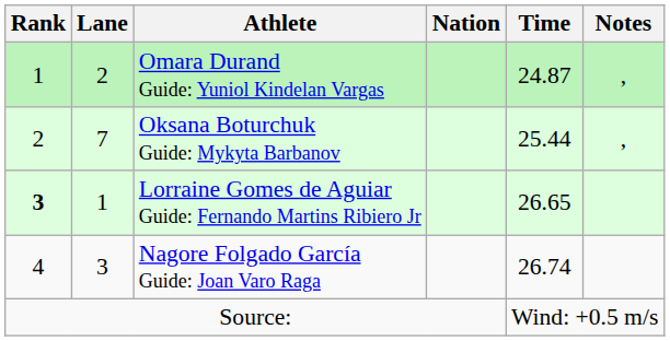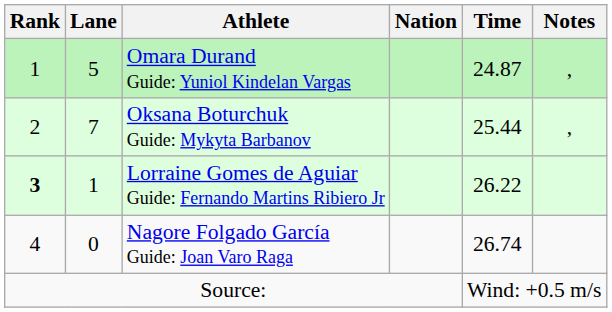Omara Durand Guide: Yuniol Kindelan Vargas | Lane: 2 -> 5
Lorraine Gomes de Aguiar Guide: Fernando Martins Ribiero Jr | Time: 26.65 -> 26.22
Nagore Folgado García Guide: Joan Varo Raga | Lane: 3 -> 0
